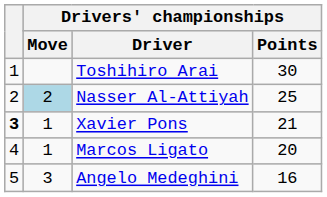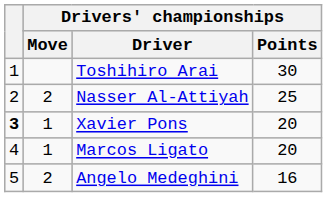Nasser Al-Attiyah | Drivers' championships / Move: lightblue background -> no background
Xavier Pons | Drivers' championships / Points: 21 -> 20
Angelo Medeghini | Drivers' championships / Move: 3 -> 2
